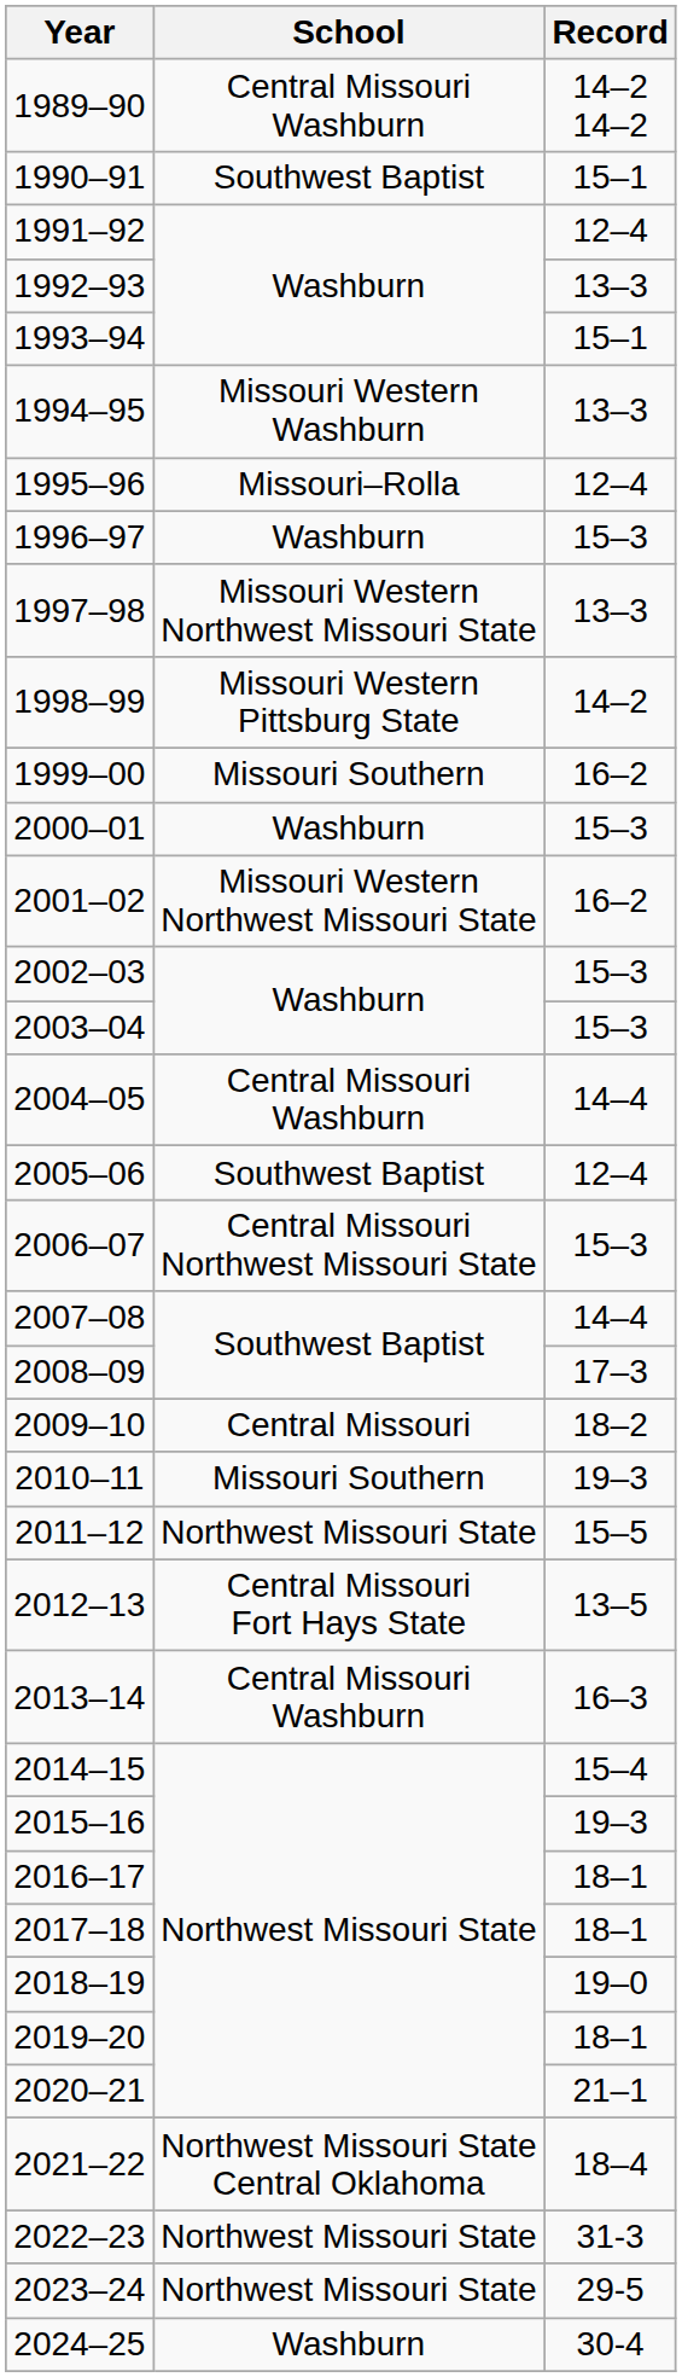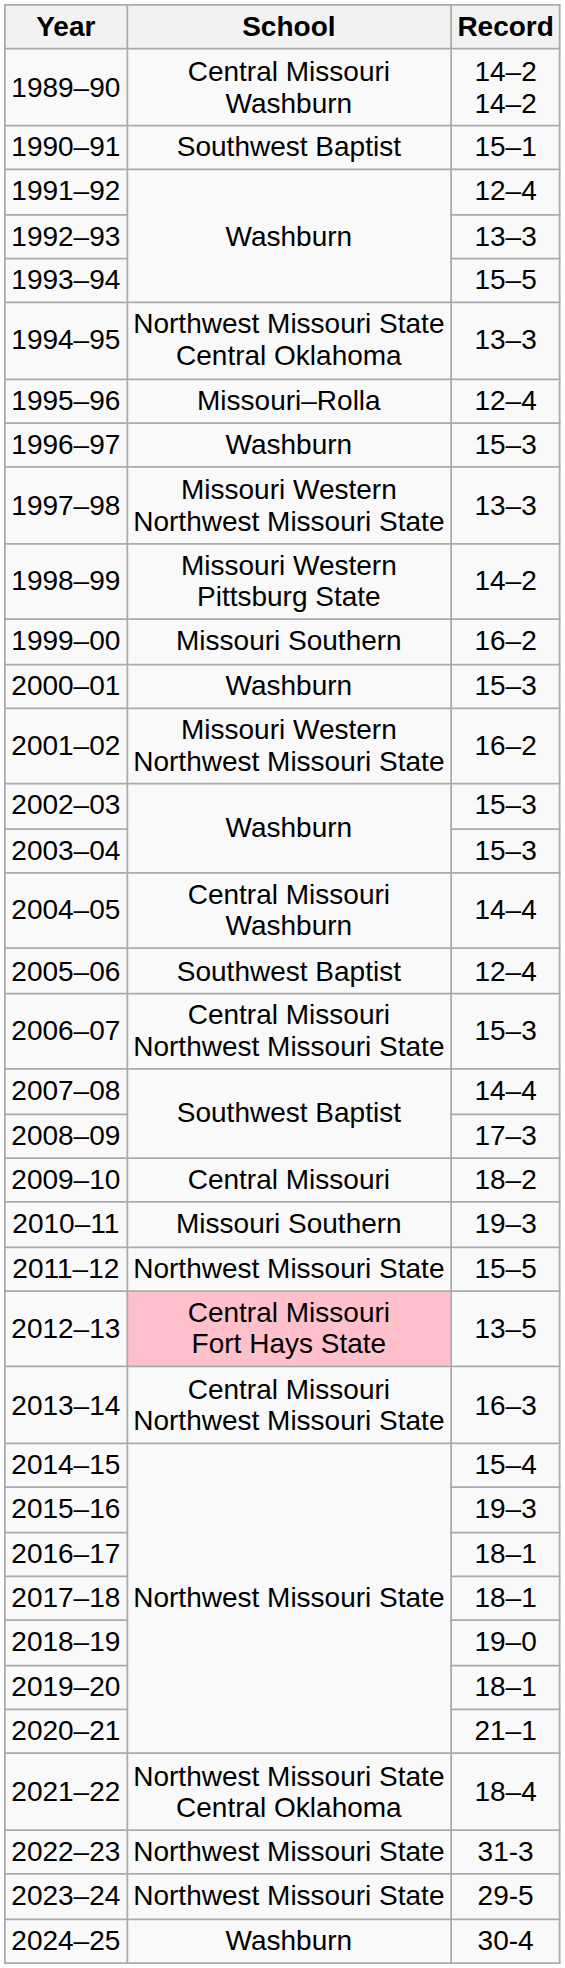1993–94 | Record: 15–1 -> 15–5
1994–95 | School: Missouri Western Washburn -> Northwest Missouri State Central Oklahoma
2012–13 | School: no background -> pink background
2013–14 | School: Central Missouri Washburn -> Central Missouri Northwest Missouri State
